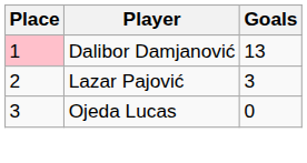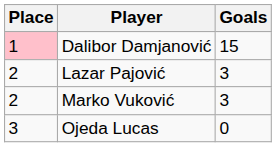Dalibor Damjanović | Goals: 13 -> 15
+ row: 2 | Marko Vuković | 3
